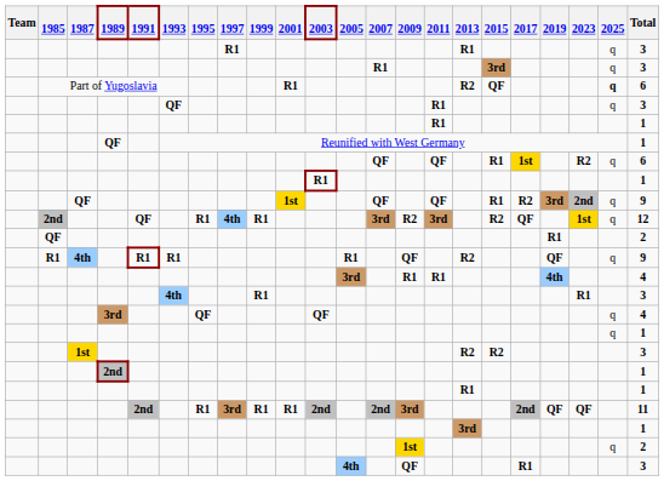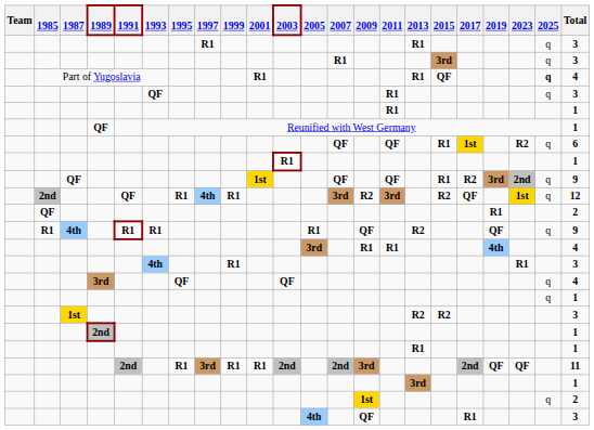Part of Yugoslavia | 2013: R2 -> R1
Part of Yugoslavia | Total: 6 -> 4
